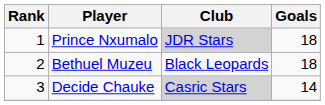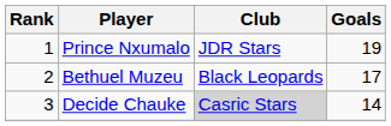Prince Nxumalo | Club: lightgrey background -> no background
Prince Nxumalo | Goals: 18 -> 19
Bethuel Muzeu | Goals: 18 -> 17
